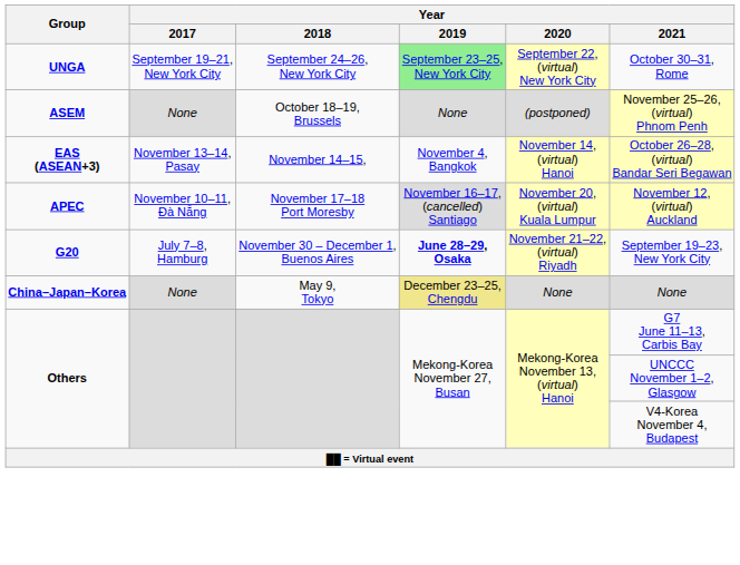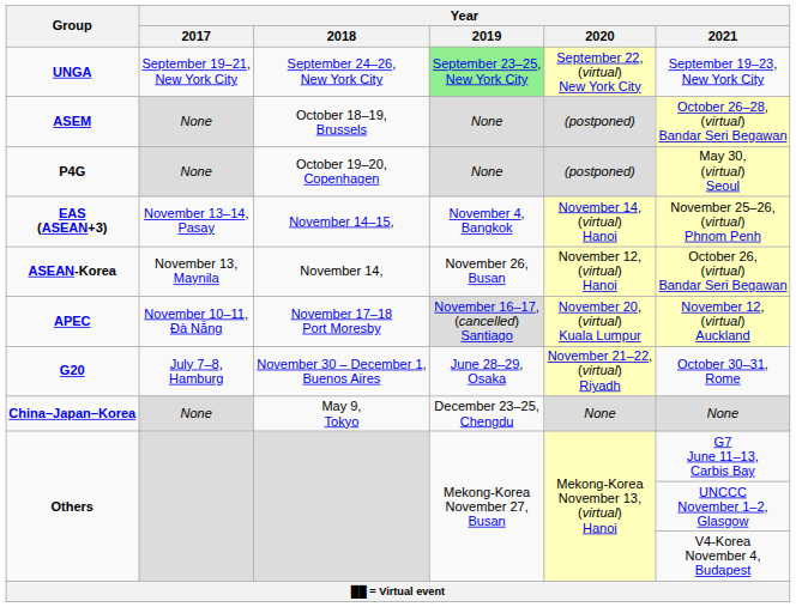UNGA | Year / 2021: October 30–31, Rome -> September 19–23, New York City
ASEM | Year / 2021: November 25–26, (virtual) Phnom Penh -> October 26–28, (virtual) Bandar Seri Begawan
+ row: P4G | None | October 19–20, Copenhagen | None | (postponed) | May 30, (virtual) Seoul
EAS (ASEAN+3) | Year / 2021: October 26–28, (virtual) Bandar Seri Begawan -> November 25–26, (virtual) Phnom Penh
+ row: ASEAN-Korea | November 13, Maynila | November 14, | November 26, Busan | November 12, (virtual) Hanoi | October 26, (virtual) Bandar Seri Begawan
G20 | Year / 2019: bold -> normal
G20 | Year / 2021: September 19–23, New York City -> October 30–31, Rome
China–Japan–Korea | Year / 2019: khaki background -> no background
